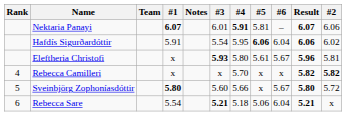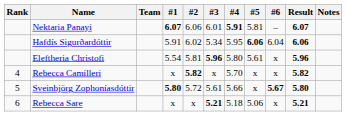columns swapped: #2 <-> Notes
Hafdís Sigurðardóttir | #3: 5.54 -> 5.34
Eleftheria Christofi | #1: x -> 5.54
Eleftheria Christofi | #3: 5.93 -> 5.96
Eleftheria Christofi | #6: 5.67 -> x
Sveinbjörg Zophoníasdóttir | #3: 5.60 -> 5.61
Sveinbjörg Zophoníasdóttir | #6: normal -> bold
Rebecca Sare | #1: 5.54 -> x
Rebecca Sare | #6: 6.04 -> x
